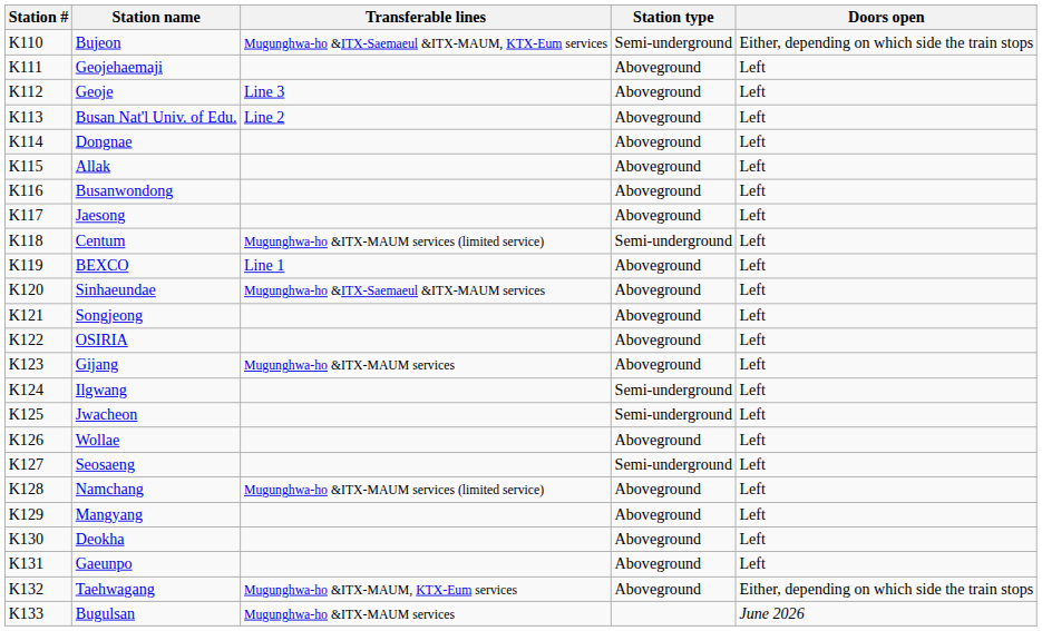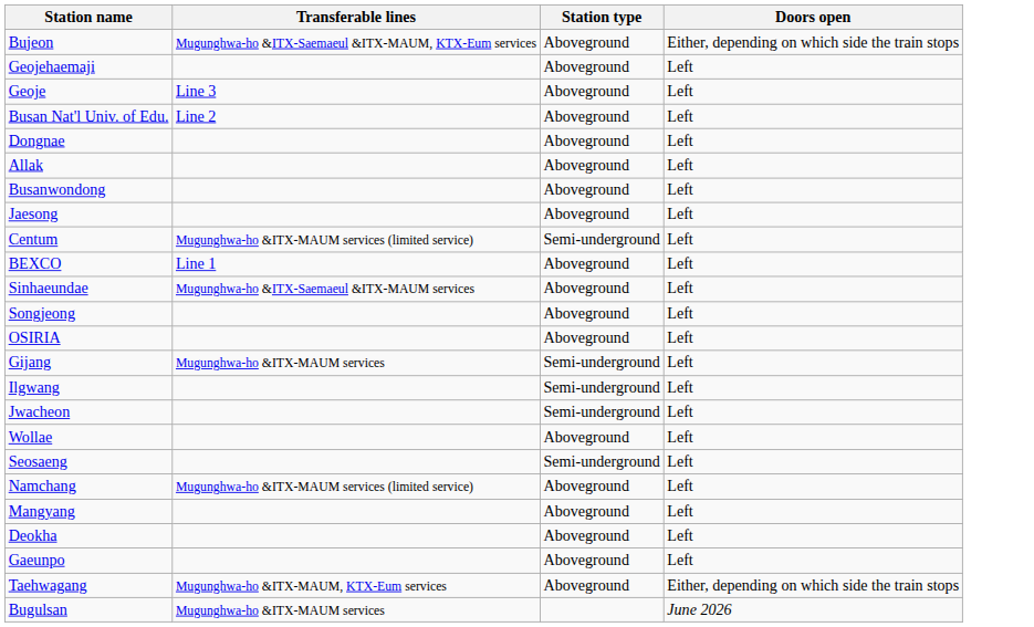- column: Station # | K110 | K111 | K112 | K113 | K114 | K115 | K116 | K117 | K118 | K119 | K120 | K121 | K122 | K123 | K124 | K125 | K126 | K127 | K128 | K129 | K130 | K131 | K132 | K133
Bujeon | Station type: Semi-underground -> Aboveground
Gijang | Station type: Aboveground -> Semi-underground
